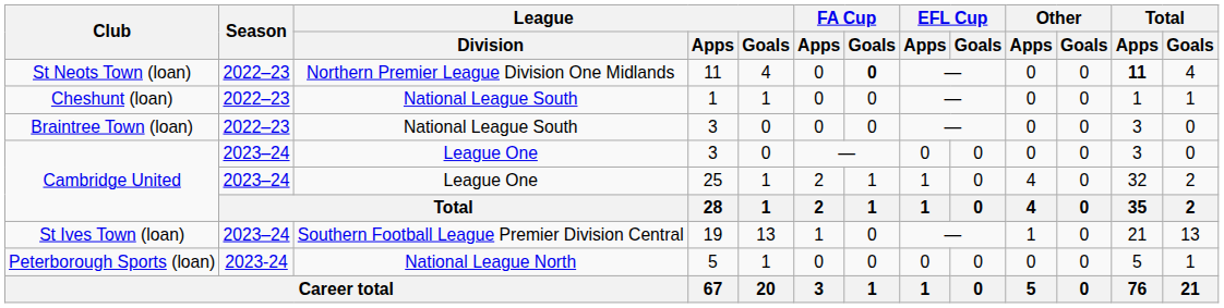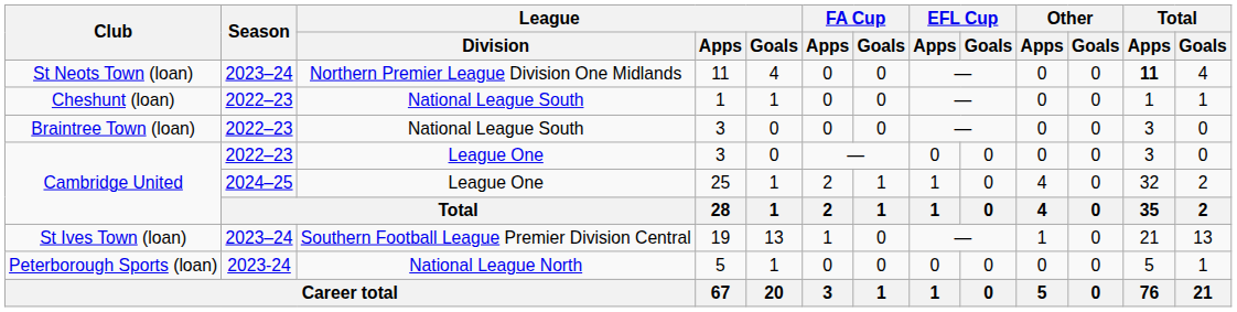St Neots Town (loan) | Season: 2022–23 -> 2023–24
St Neots Town (loan) | FA Cup / Goals: bold -> normal
Cambridge United / 3 | Season: 2023–24 -> 2022–23
Cambridge United / 25 | Season: 2023–24 -> 2024–25
